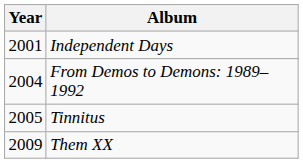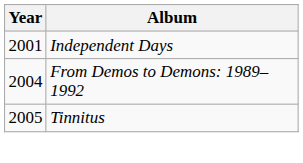- row: 2009 | Them XX
